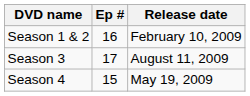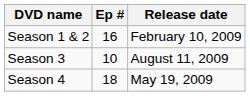Season 3 | Ep #: 17 -> 10
Season 4 | Ep #: 15 -> 18
